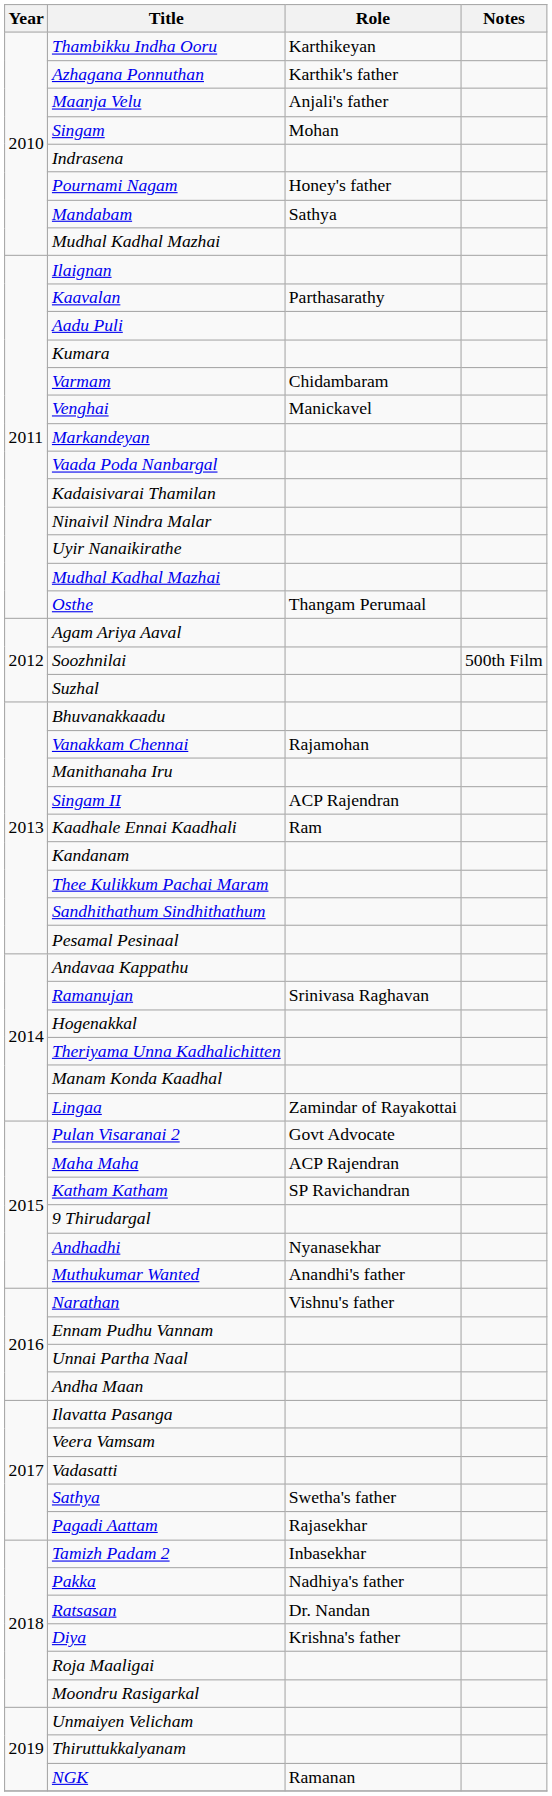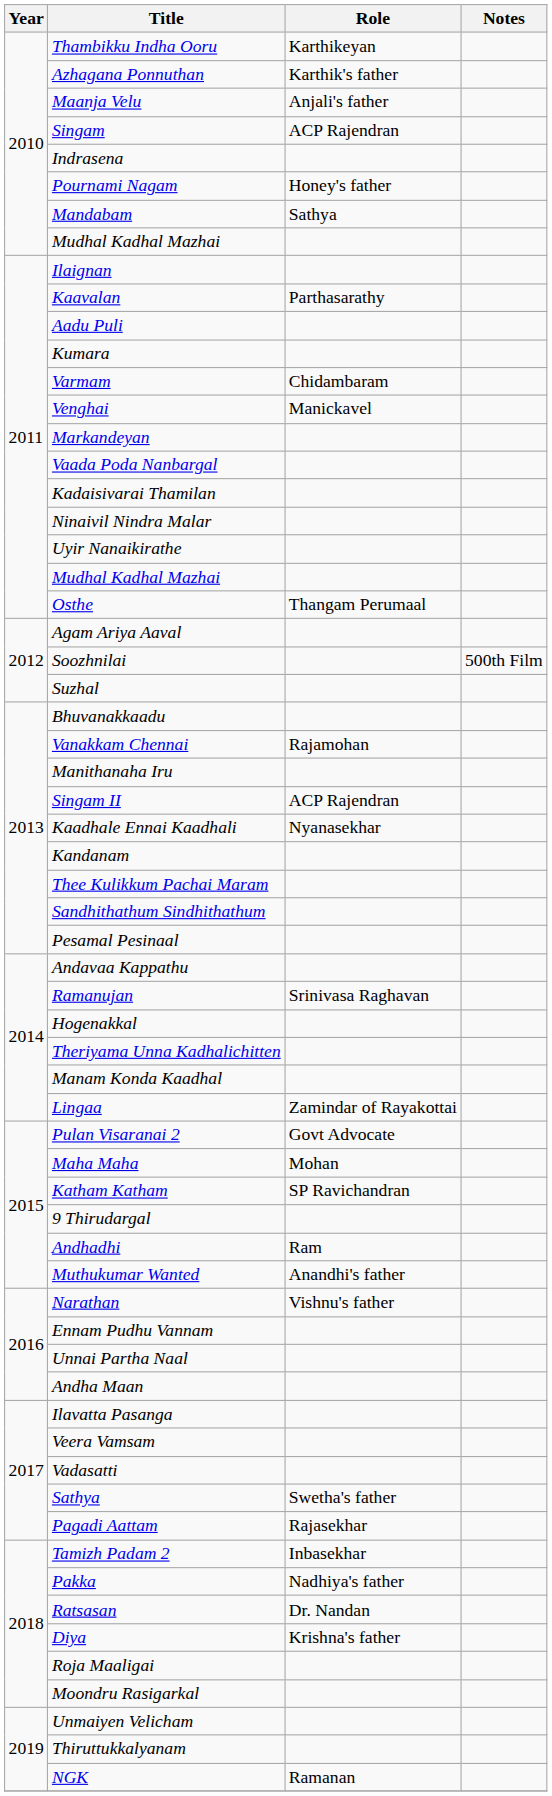Singam | Role: Mohan -> ACP Rajendran
Kaadhale Ennai Kaadhali | Role: Ram -> Nyanasekhar
Maha Maha | Role: ACP Rajendran -> Mohan
Andhadhi | Role: Nyanasekhar -> Ram
